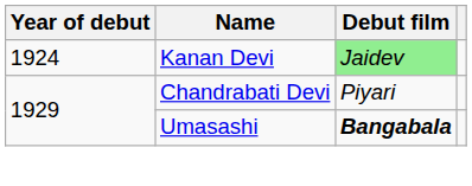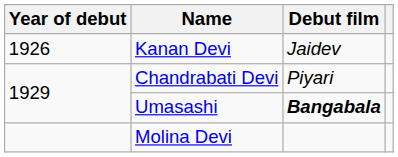Kanan Devi | Year of debut: 1924 -> 1926
Kanan Devi | Debut film: lightgreen background -> no background
+ row: Molina Devi
